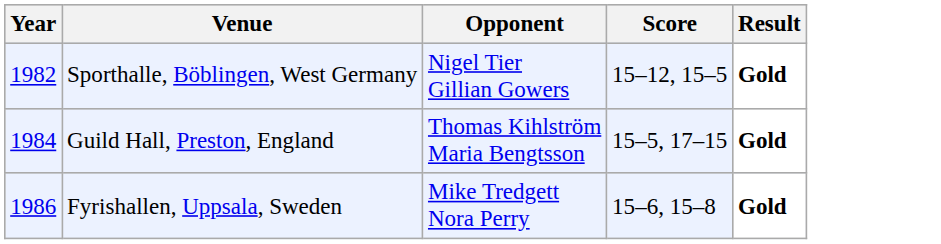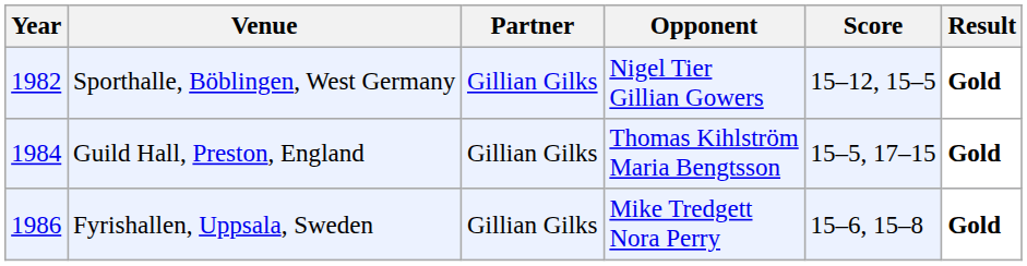+ column: Partner | Gillian Gilks | Gillian Gilks | Gillian Gilks
